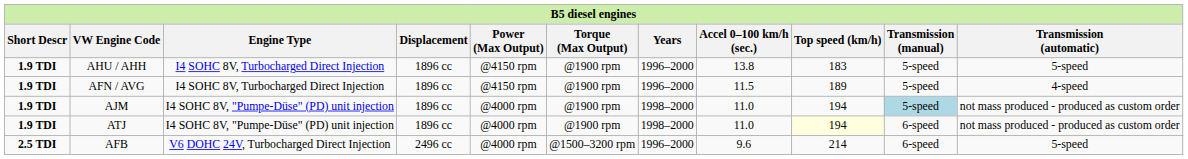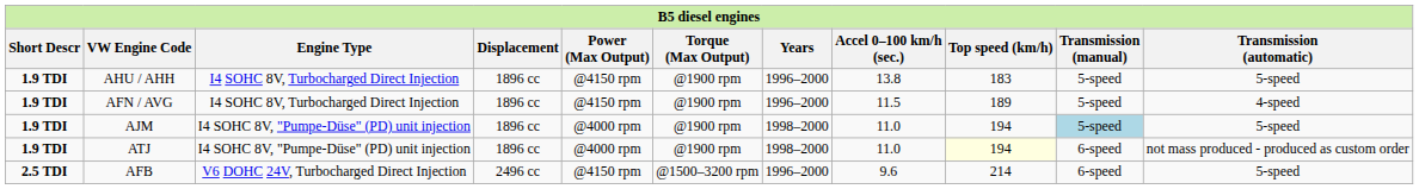AJM | Transmission (automatic): not mass produced - produced as custom order -> 5-speed
AFB | Power (Max Output): @4000 rpm -> @4150 rpm
